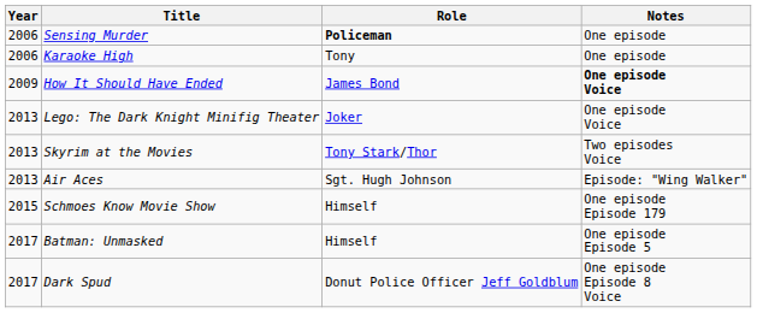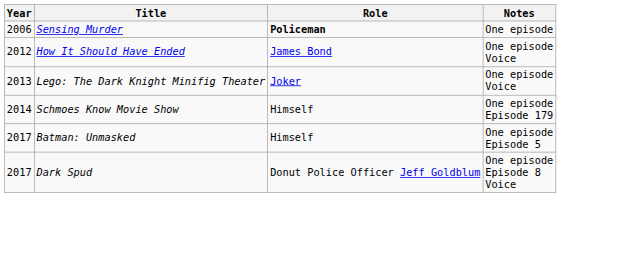- row: 2006 | Karaoke High | Tony | One episode
How It Should Have Ended | Year: 2009 -> 2012
How It Should Have Ended | Notes: bold -> normal
- row: 2013 | Skyrim at the Movies | Tony Stark/Thor | Two episodes Voice
- row: 2013 | Air Aces | Sgt. Hugh Johnson | Episode: "Wing Walker"
Schmoes Know Movie Show | Year: 2015 -> 2014
